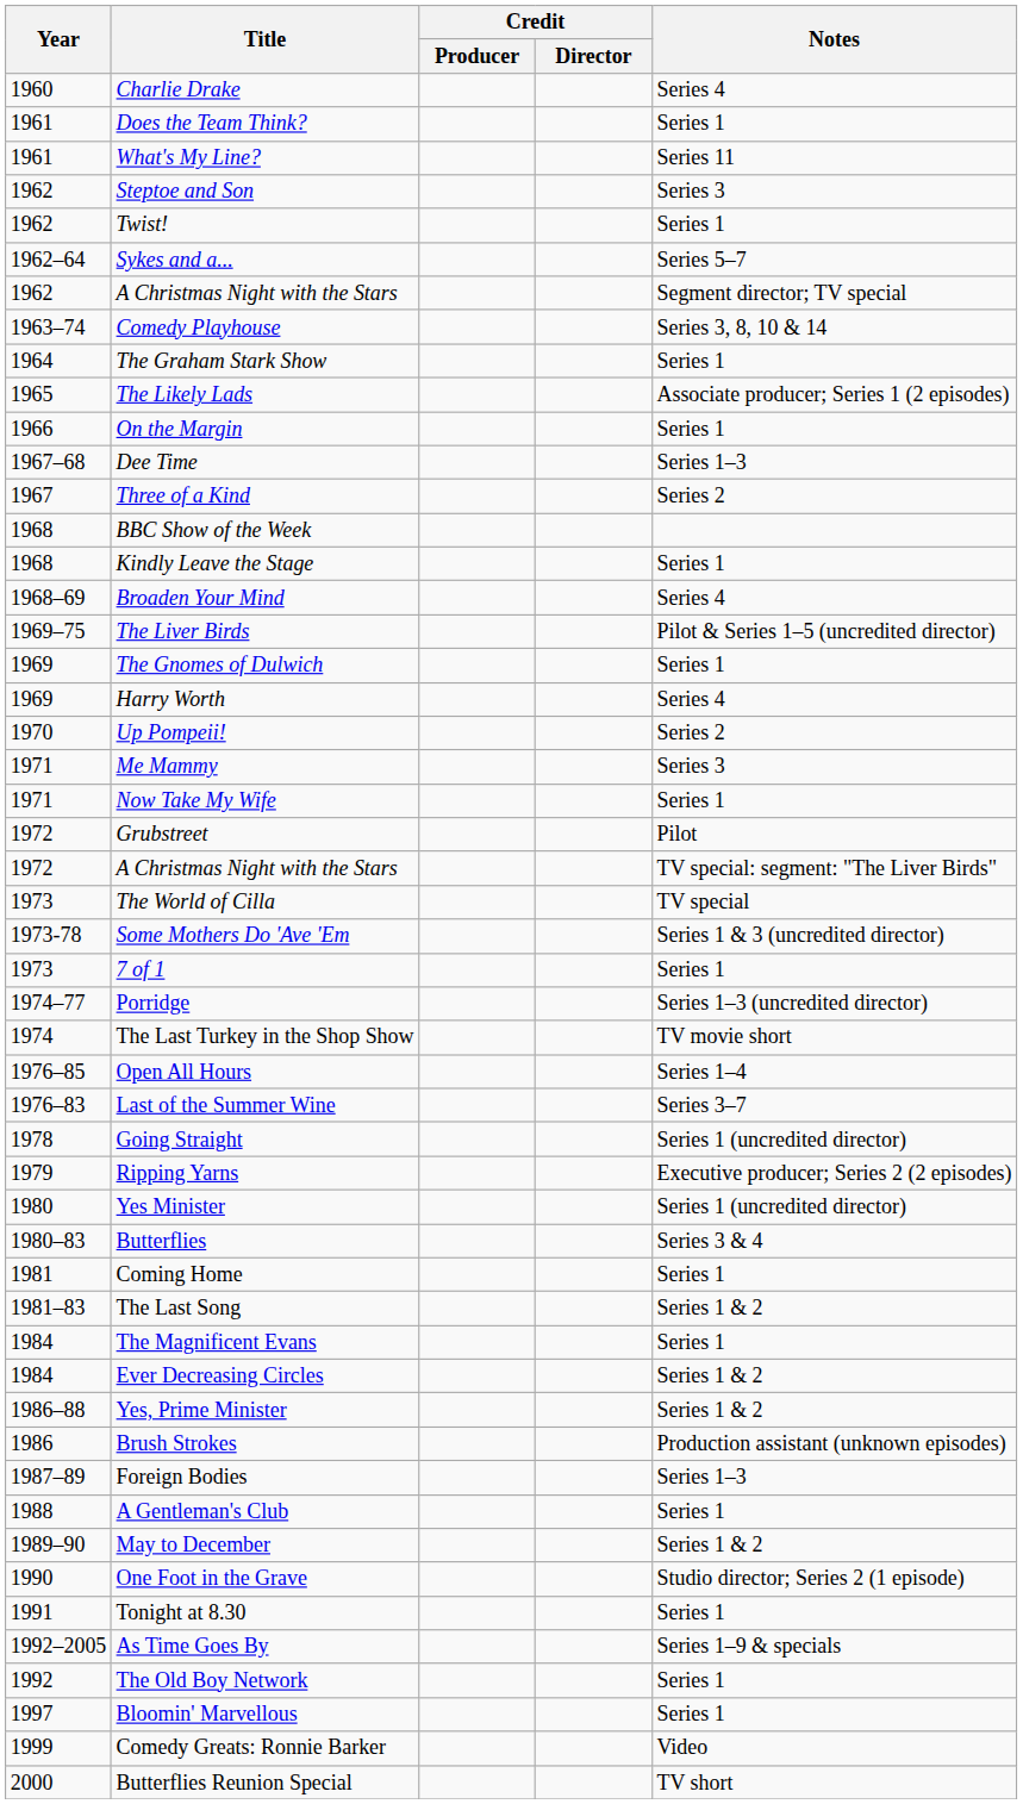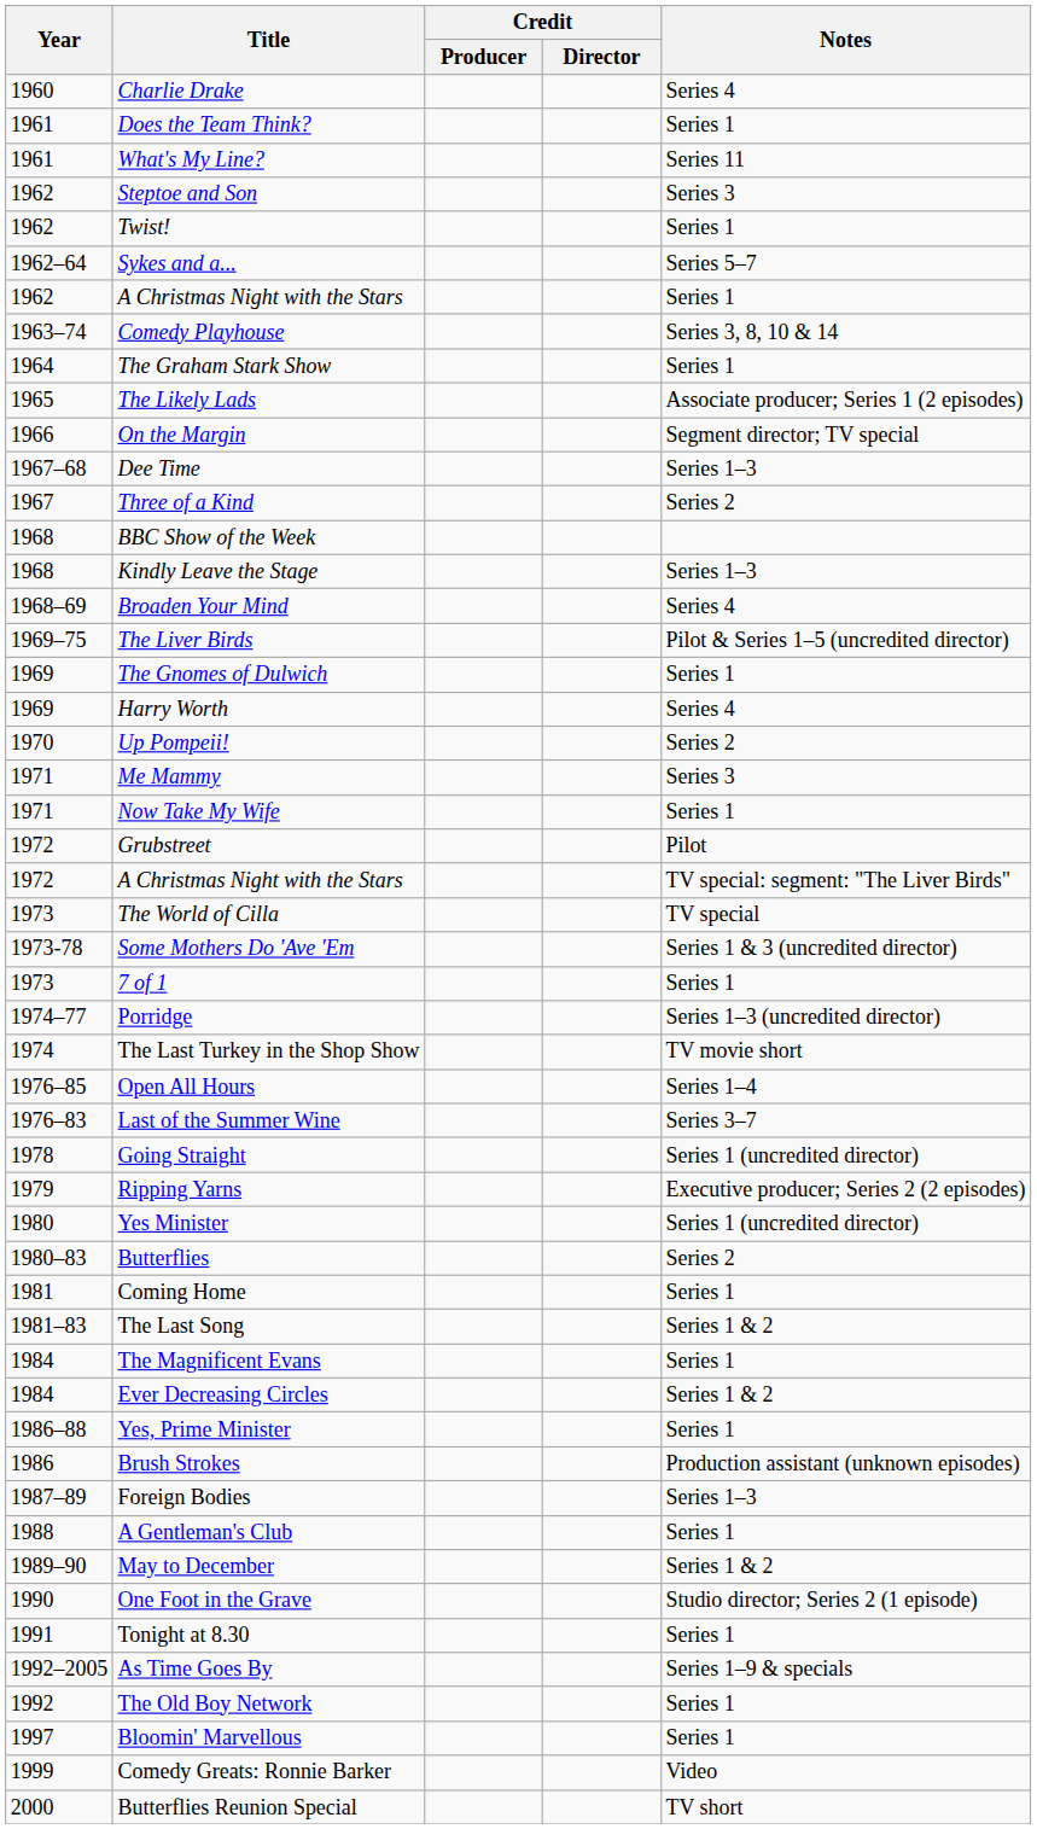1962 / A Christmas Night with the Stars | Notes: Segment director; TV special -> Series 1
On the Margin | Notes: Series 1 -> Segment director; TV special
Kindly Leave the Stage | Notes: Series 1 -> Series 1–3
Butterflies | Notes: Series 3 & 4 -> Series 2
Yes, Prime Minister | Notes: Series 1 & 2 -> Series 1
